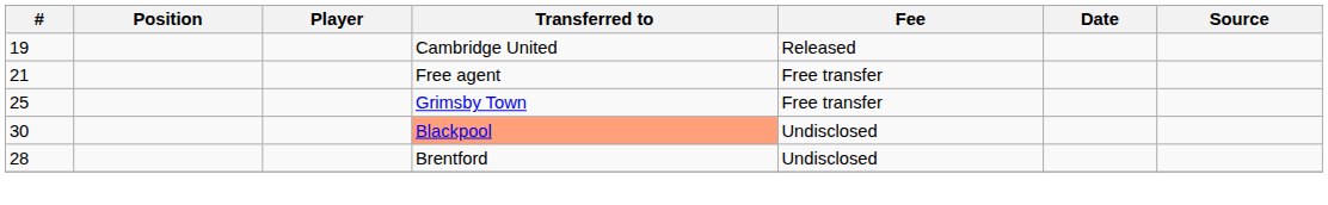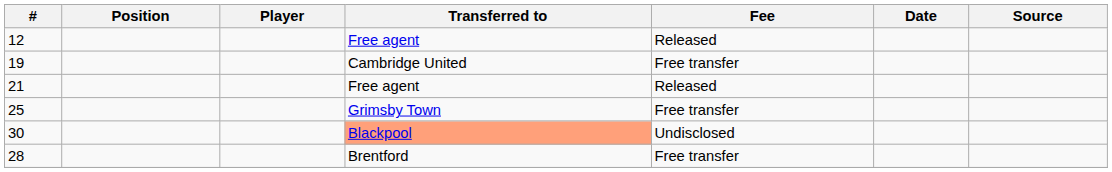+ row: 12 | Free agent | Released
19 | Fee: Released -> Free transfer
21 | Fee: Free transfer -> Released
28 | Fee: Undisclosed -> Free transfer
